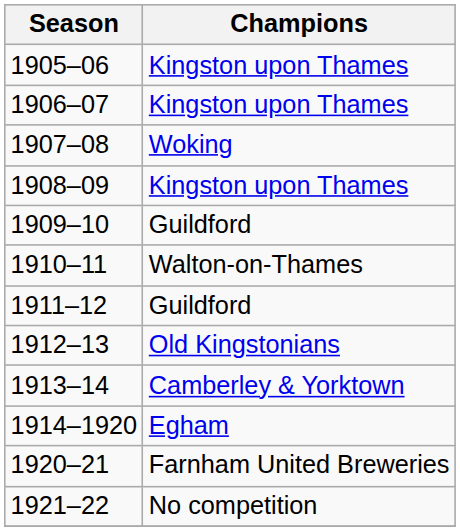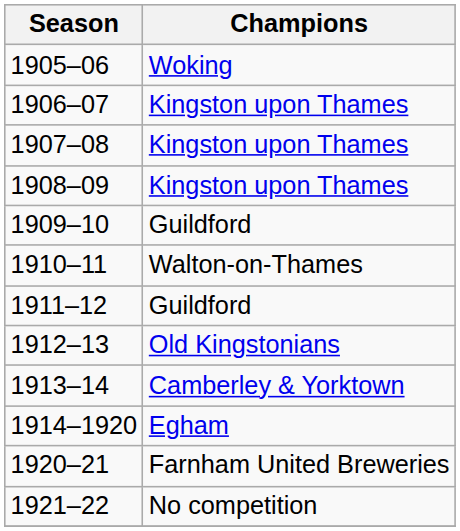1905–06 | Champions: Kingston upon Thames -> Woking
1907–08 | Champions: Woking -> Kingston upon Thames
